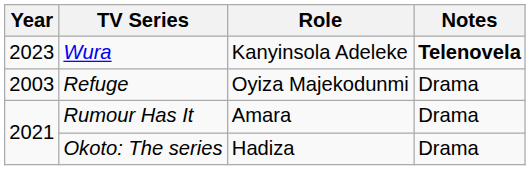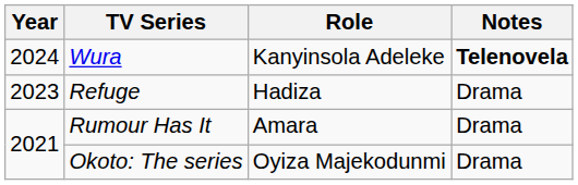Wura | Year: 2023 -> 2024
Refuge | Year: 2003 -> 2023
Refuge | Role: Oyiza Majekodunmi -> Hadiza
Okoto: The series | Role: Hadiza -> Oyiza Majekodunmi
